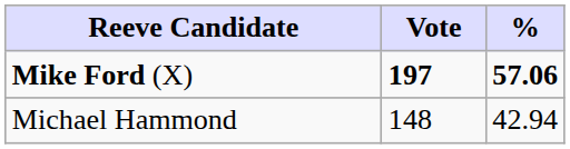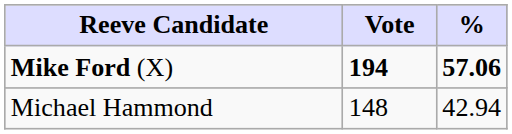Mike Ford (X) | Vote: 197 -> 194
